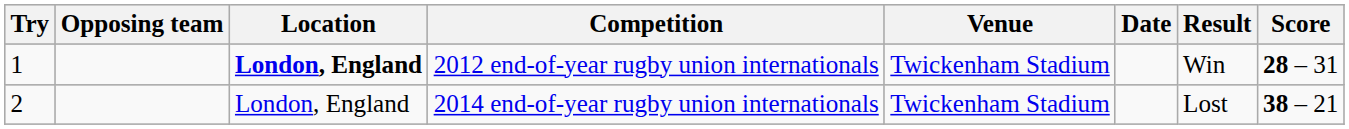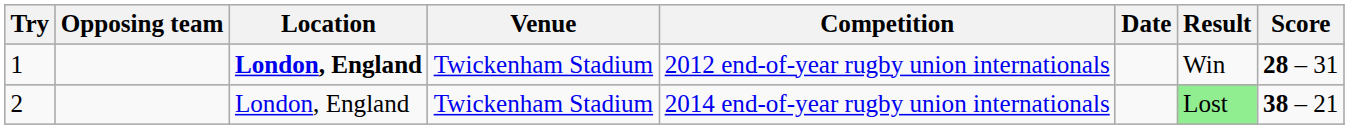columns swapped: Venue <-> Competition
2 | Result: no background -> lightgreen background
